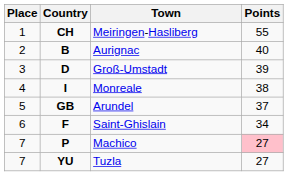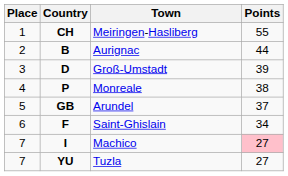Aurignac | Points: 40 -> 44
Monreale | Country: I -> P
Machico | Country: P -> I
